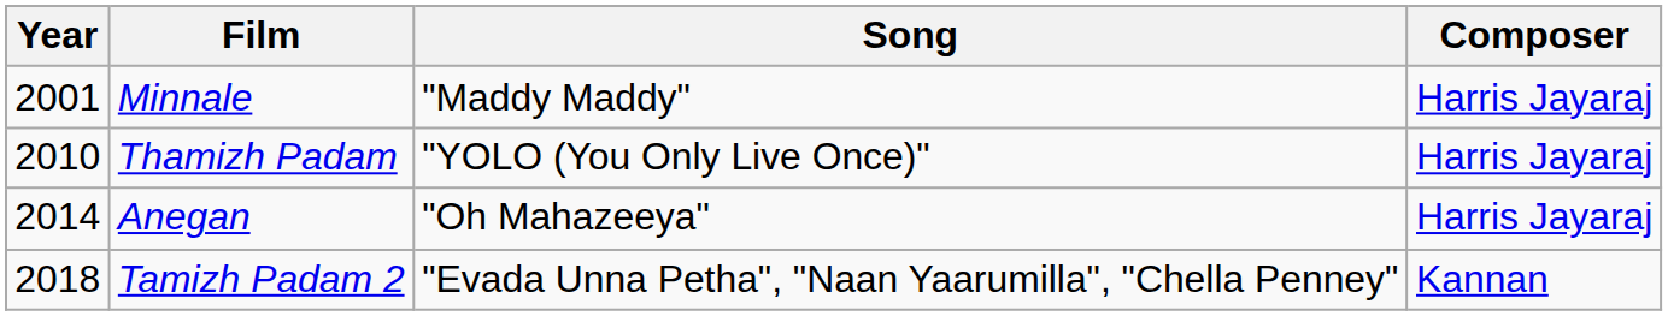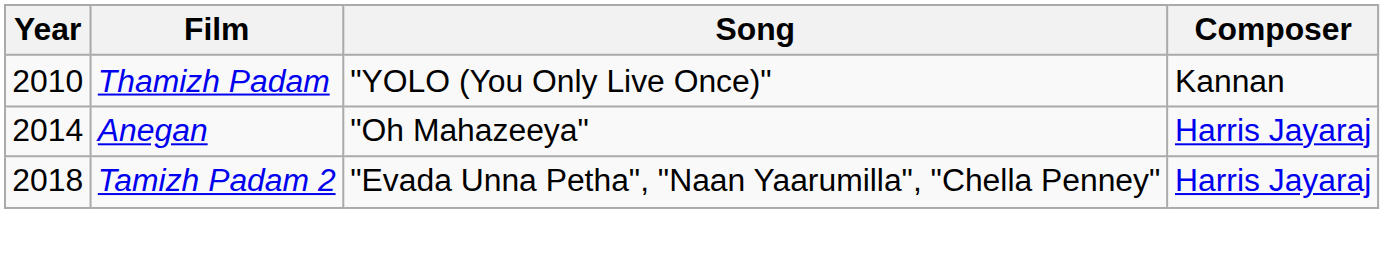- row: 2001 | Minnale | "Maddy Maddy" | Harris Jayaraj
Thamizh Padam | Composer: Harris Jayaraj -> Kannan
Tamizh Padam 2 | Composer: Kannan -> Harris Jayaraj
